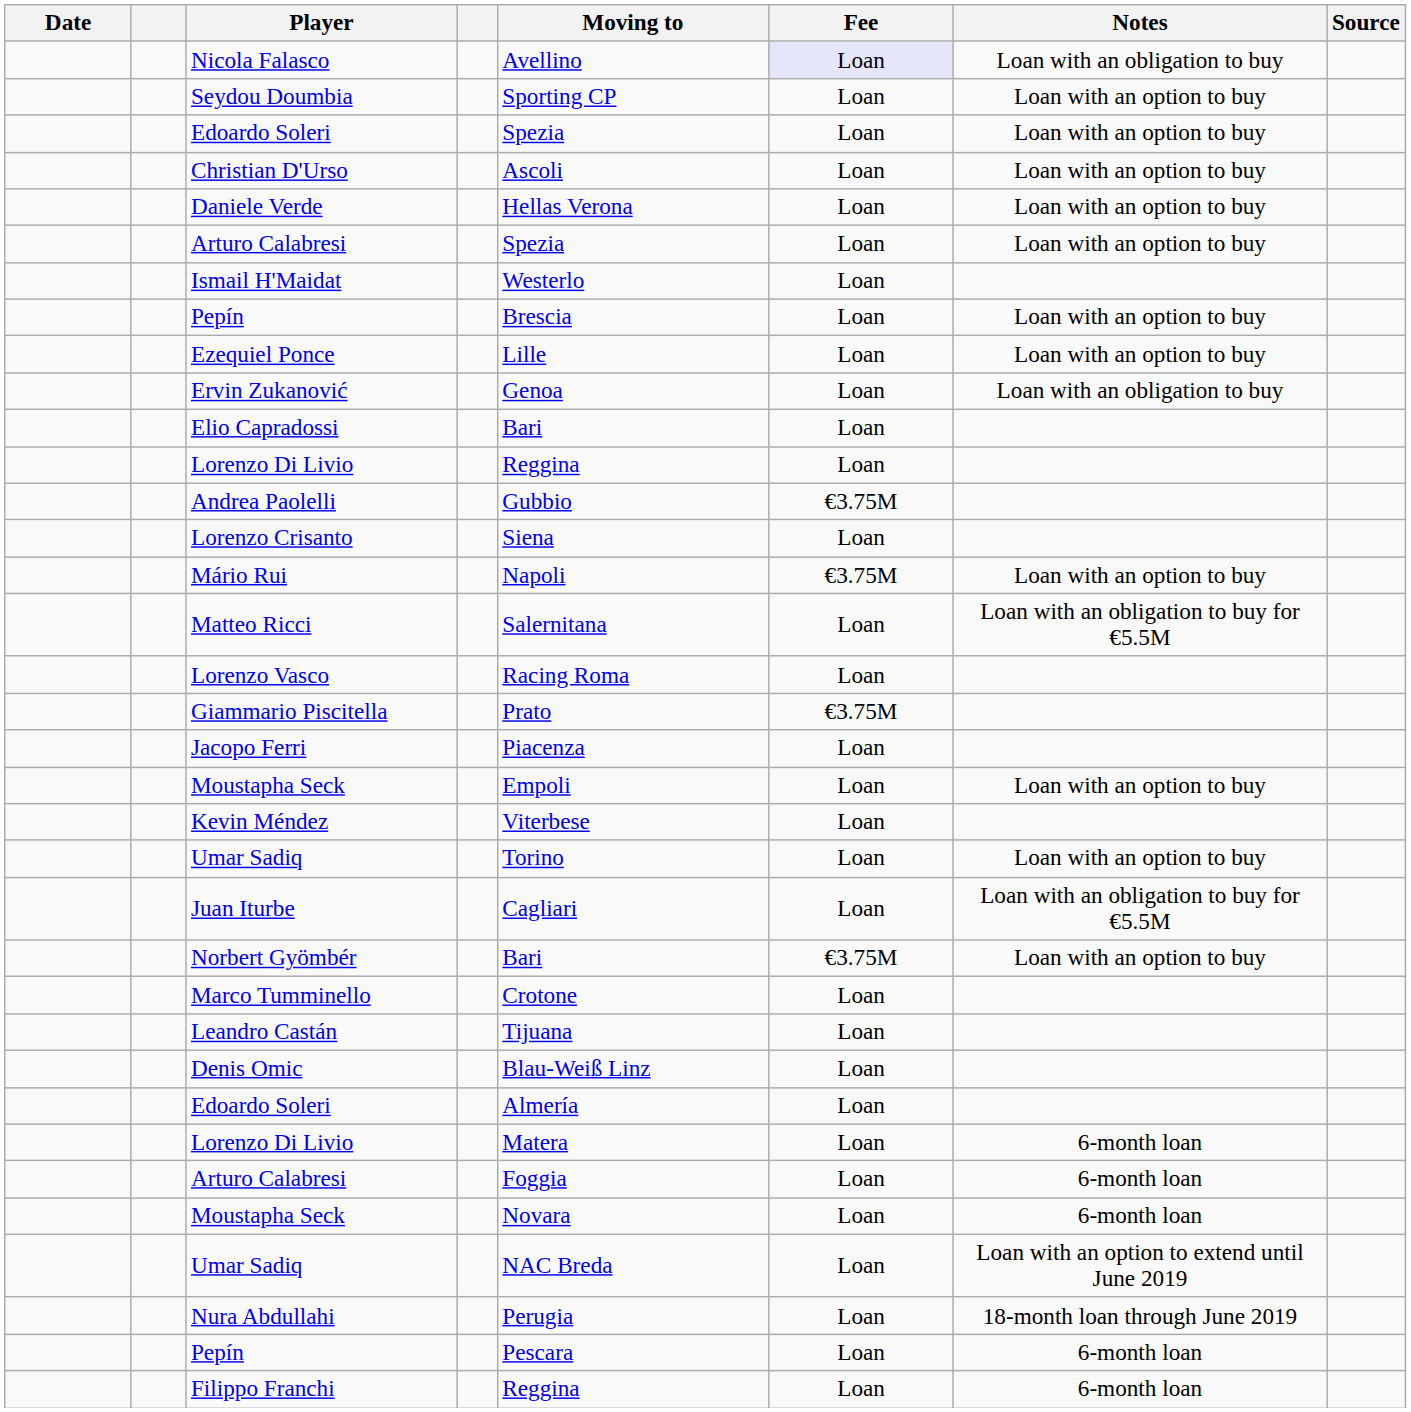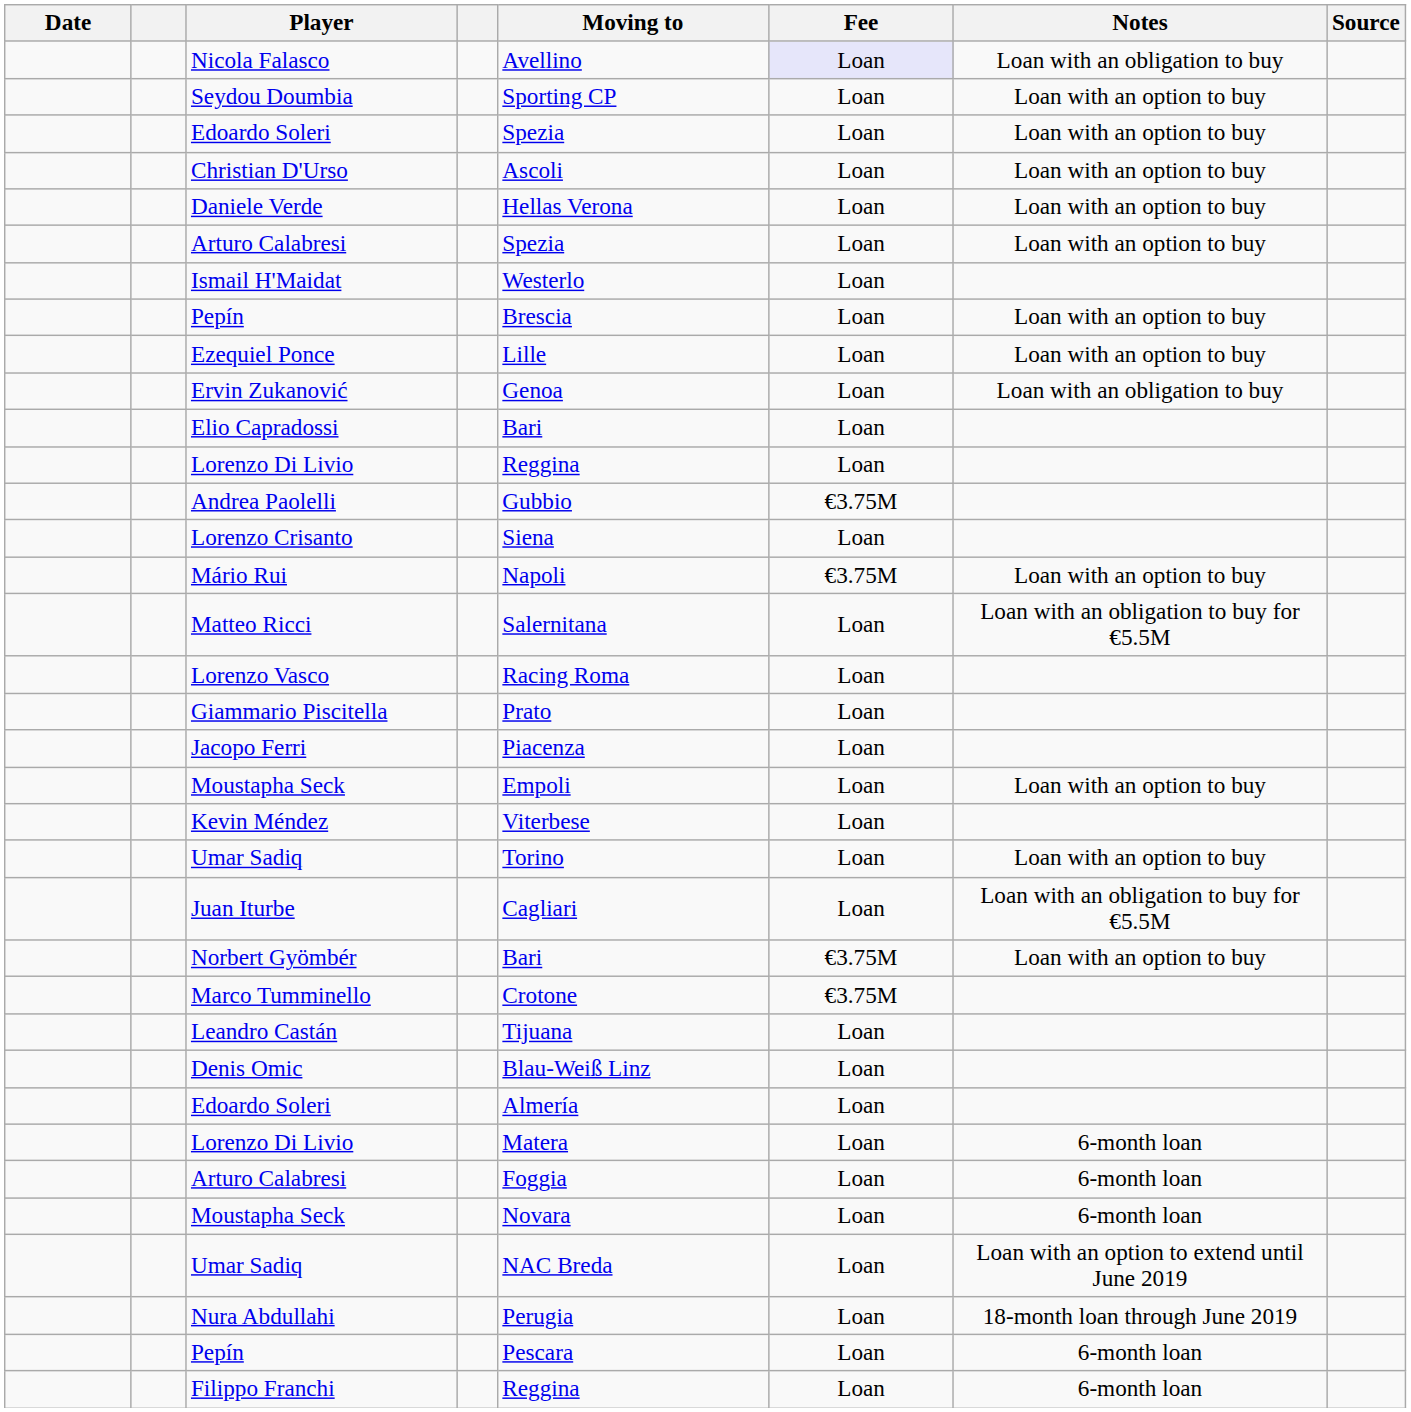Giammario Piscitella | Fee: €3.75M -> Loan
Marco Tumminello | Fee: Loan -> €3.75M
